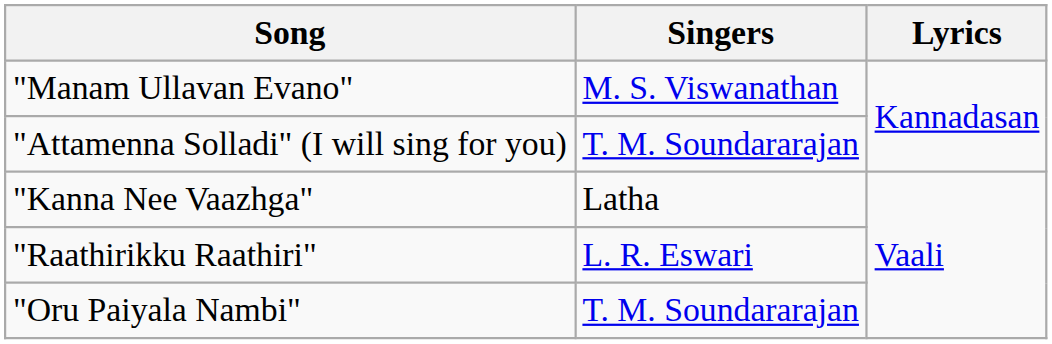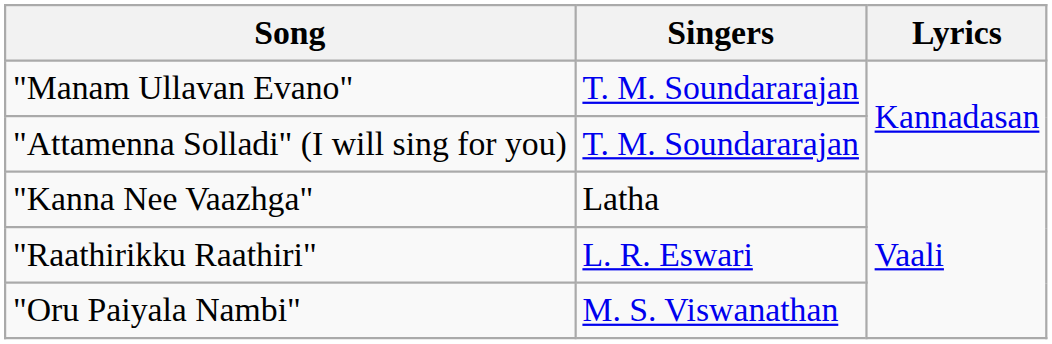"Manam Ullavan Evano" | Singers: M. S. Viswanathan -> T. M. Soundararajan
"Oru Paiyala Nambi" | Singers: T. M. Soundararajan -> M. S. Viswanathan
